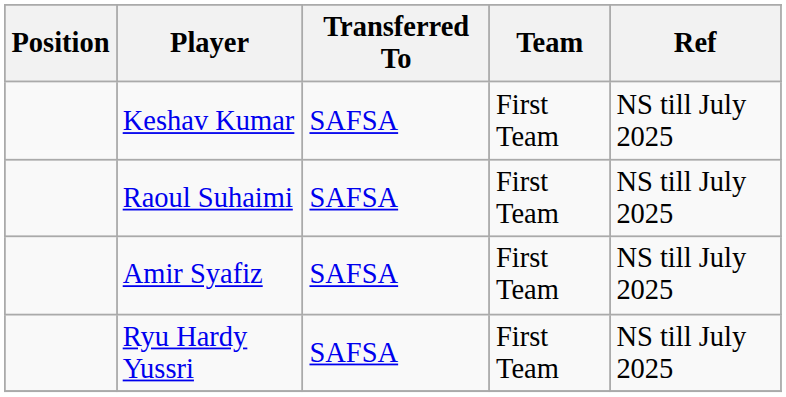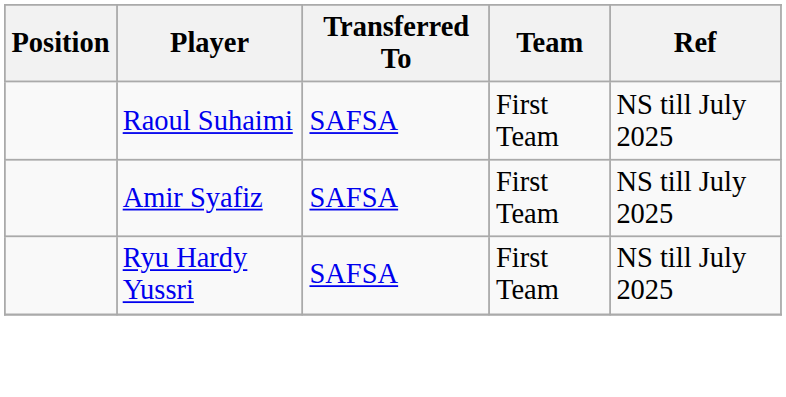- row: Keshav Kumar | SAFSA | First Team | NS till July 2025
